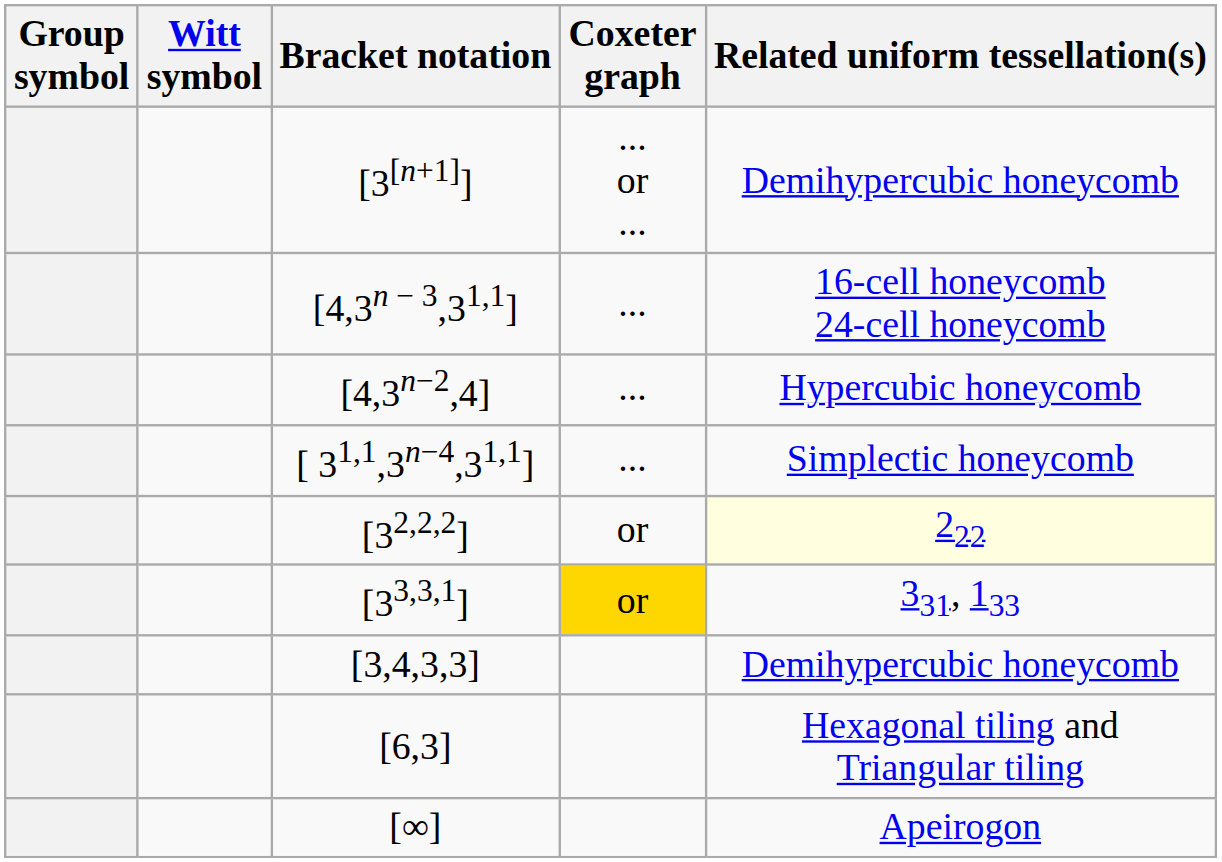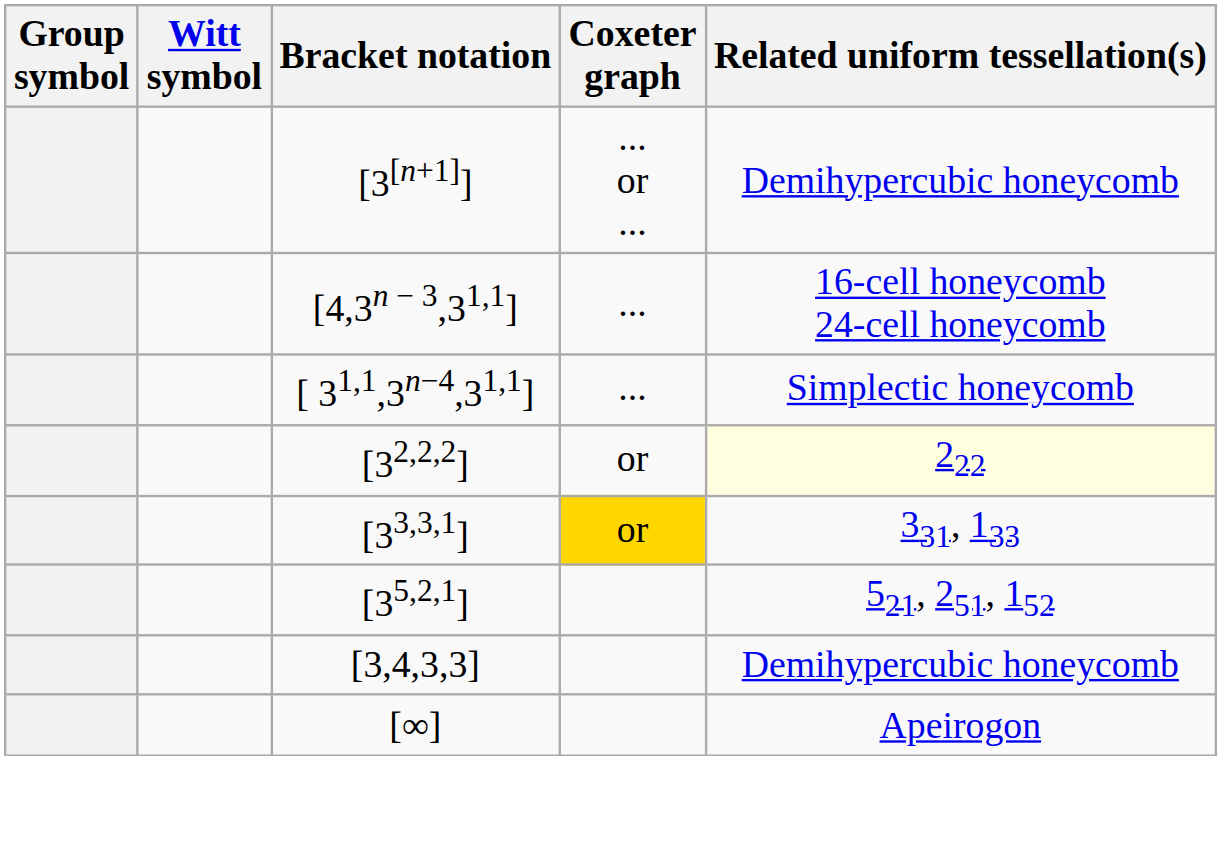- row: [4,3n−2,4] | ... | Hypercubic honeycomb
+ row: [35,2,1] | 521, 251, 152
- row: [6,3] | Hexagonal tiling and Triangular tiling
